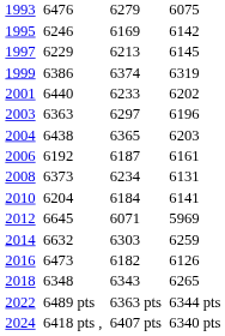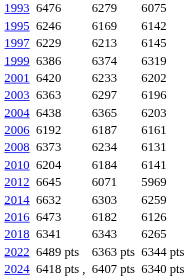2001 | column 3: 6440 -> 6420
2018 | column 3: 6348 -> 6341
